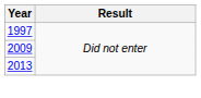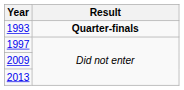+ row: 1993 | Quarter-finals
